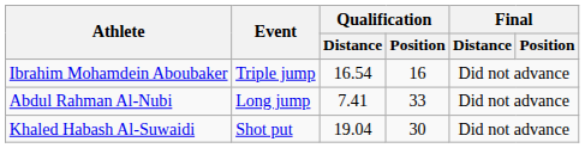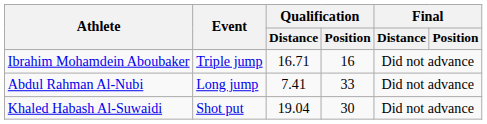Ibrahim Mohamdein Aboubaker | Qualification / Distance: 16.54 -> 16.71
